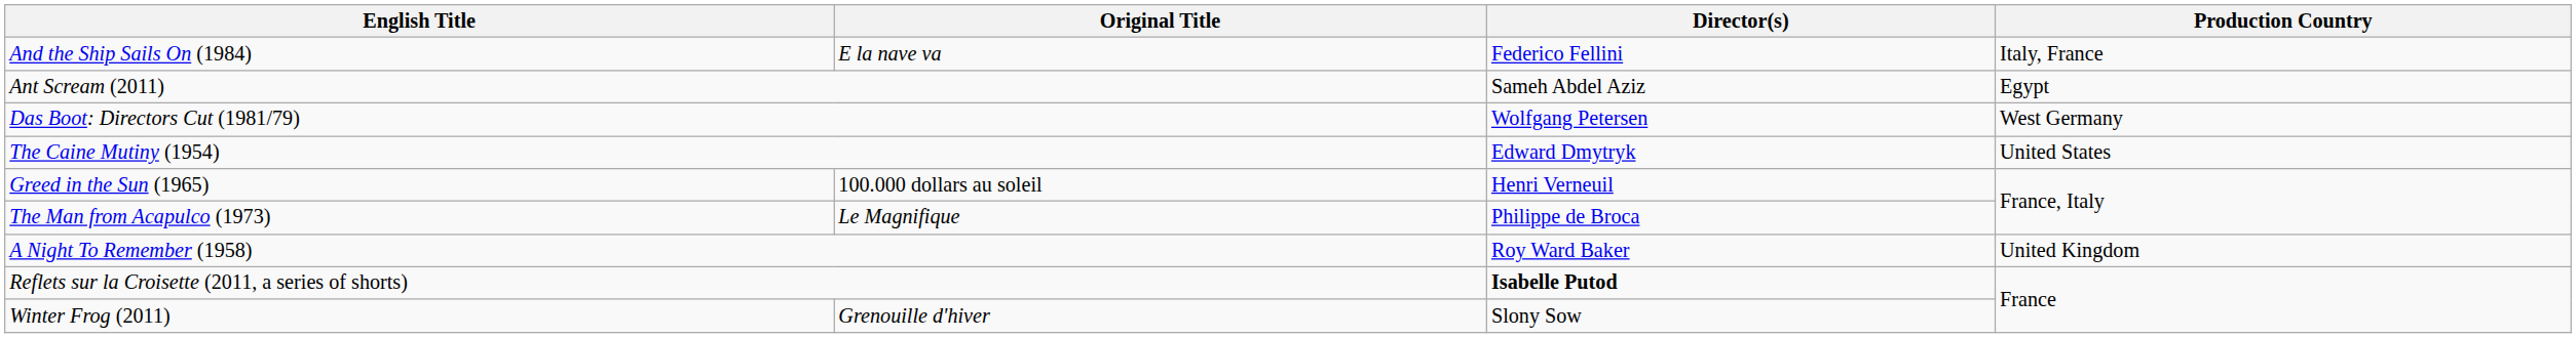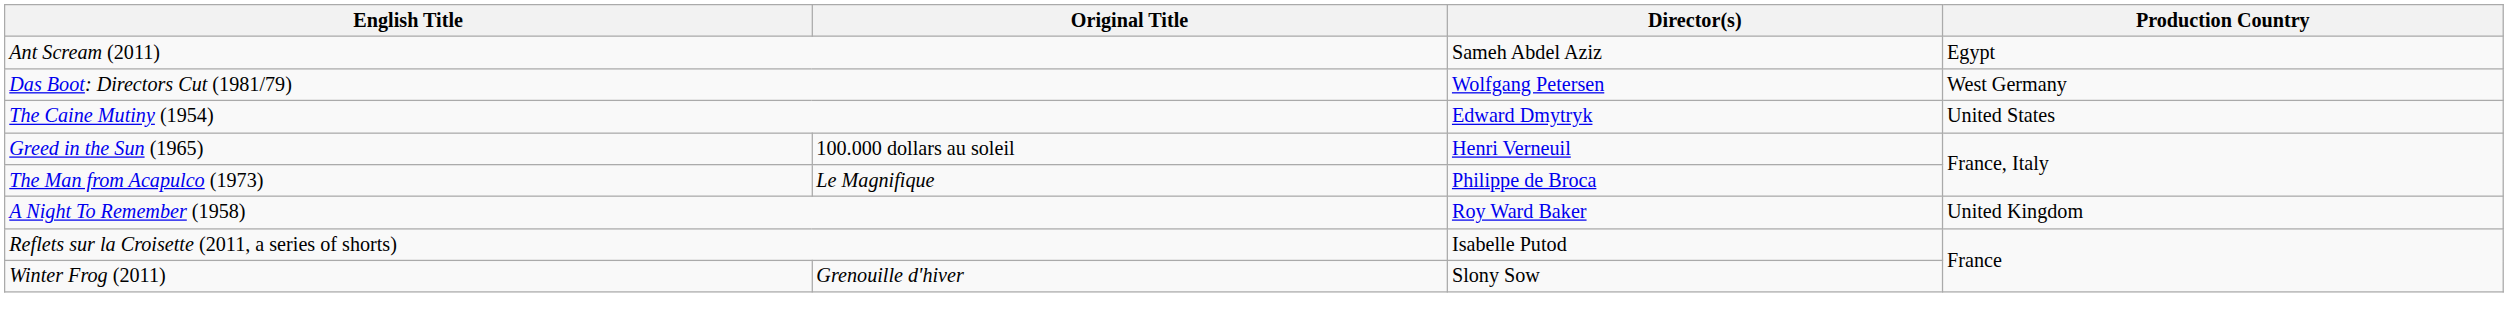- row: And the Ship Sails On (1984) | E la nave va | Federico Fellini | Italy, France
Reflets sur la Croisette (2011, a series of shorts) | Director(s): bold -> normal
